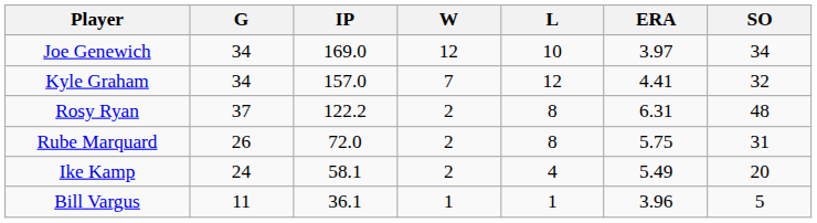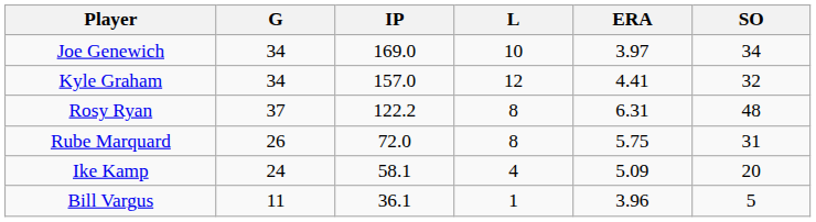- column: W | 12 | 7 | 2 | 2 | 2 | 1
Ike Kamp | ERA: 5.49 -> 5.09
